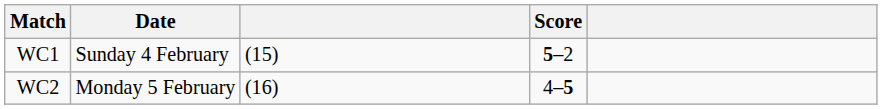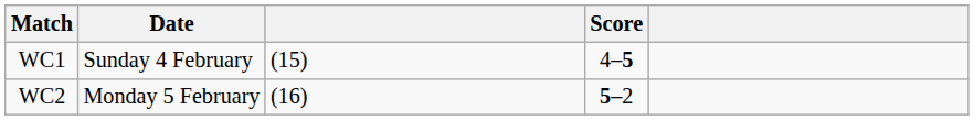WC1 | Score: 5–2 -> 4–5
WC2 | Score: 4–5 -> 5–2
